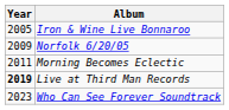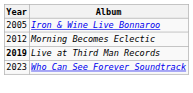- row: 2009 | Norfolk 6/20/05
Morning Becomes Eclectic | Year: 2011 -> 2012
